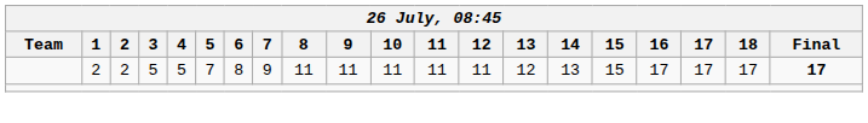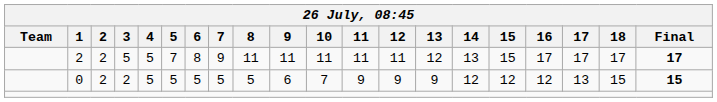+ row: 0 | 2 | 2 | 5 | 5 | 5 | 5 | 5 | 6 | 7 | 9 | 9 | 9 | 12 | 12 | 12 | 13 | 15 | 15
